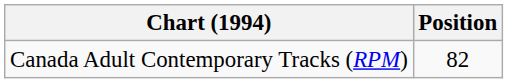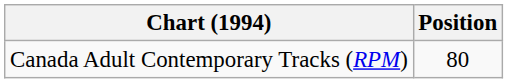Canada Adult Contemporary Tracks (RPM) | Position: 82 -> 80
